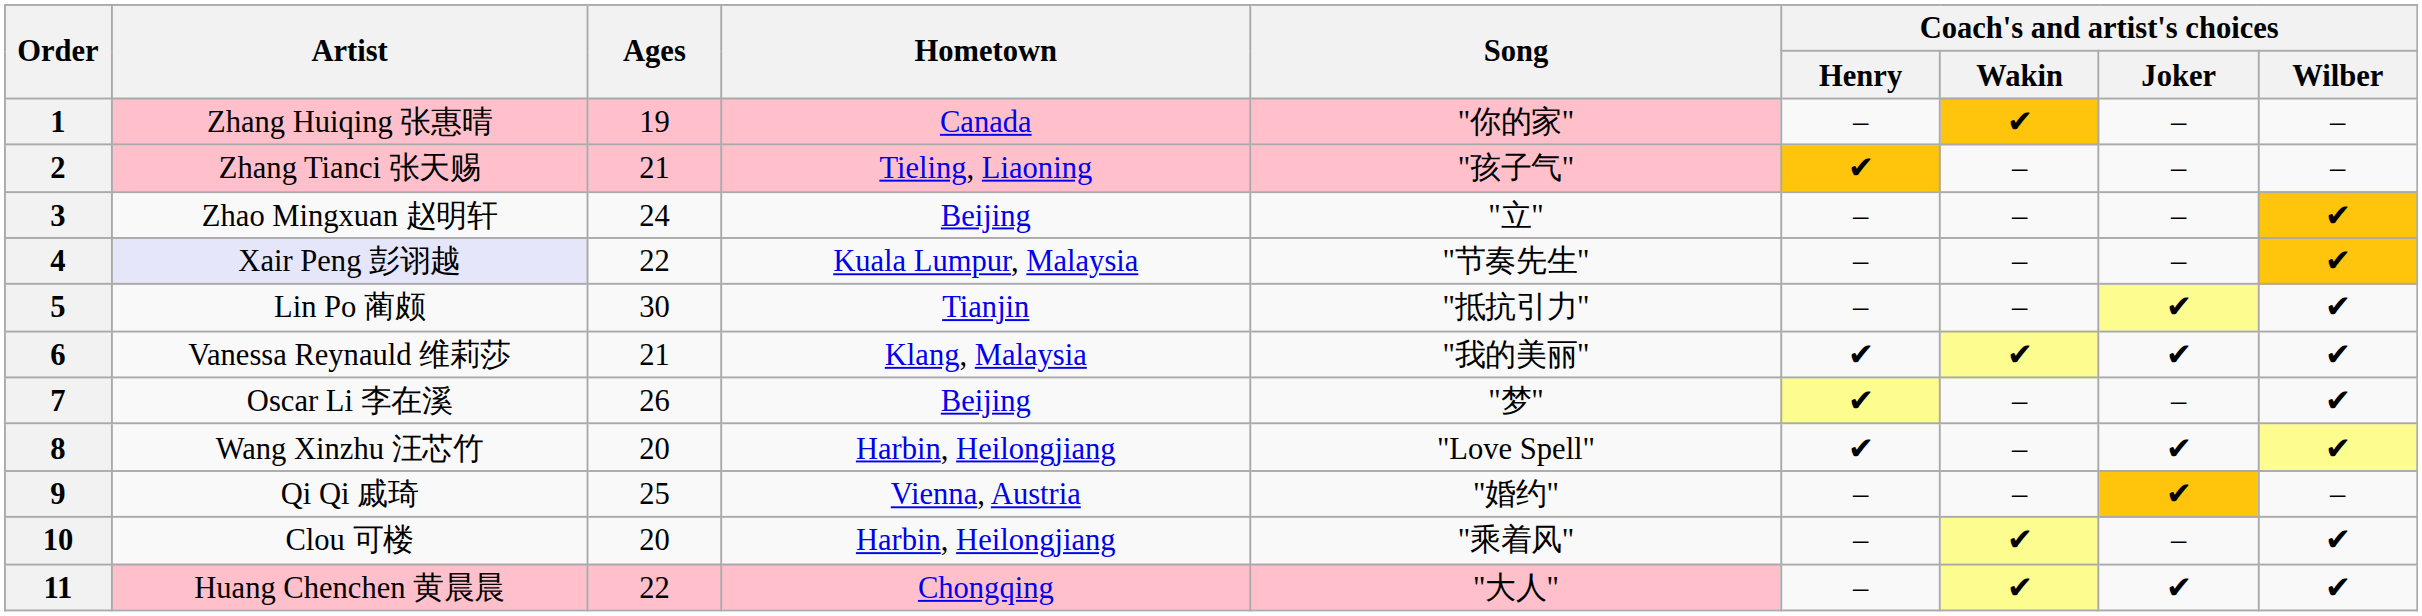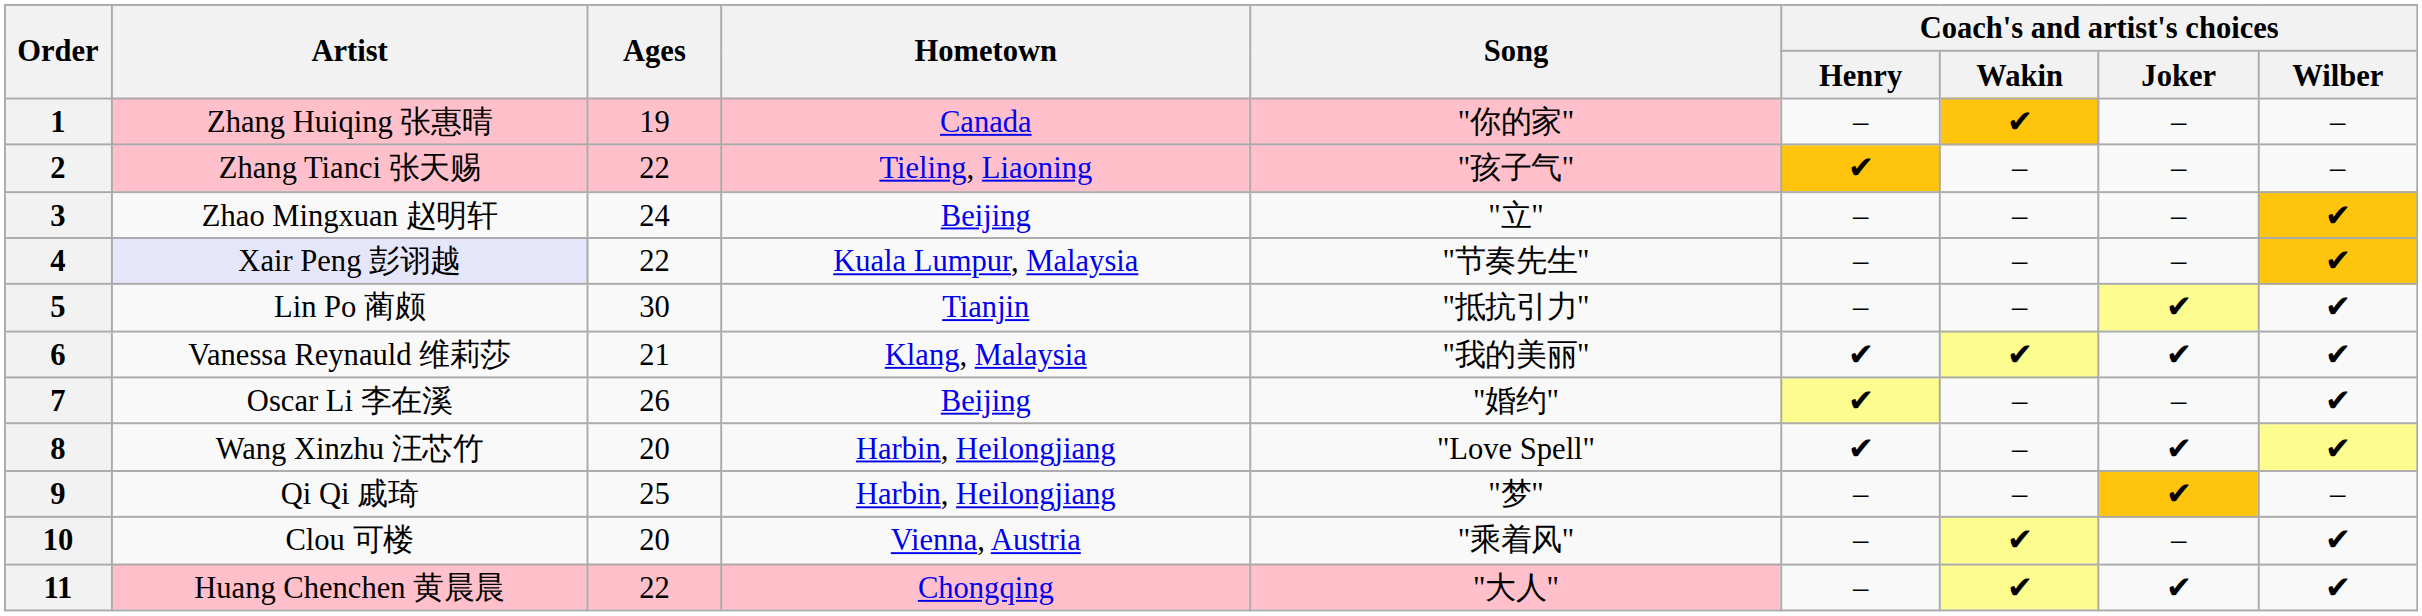2 | Ages: 21 -> 22
7 | Song: "梦" -> "婚约"
9 | Hometown: Vienna, Austria -> Harbin, Heilongjiang
9 | Song: "婚约" -> "梦"
10 | Hometown: Harbin, Heilongjiang -> Vienna, Austria
